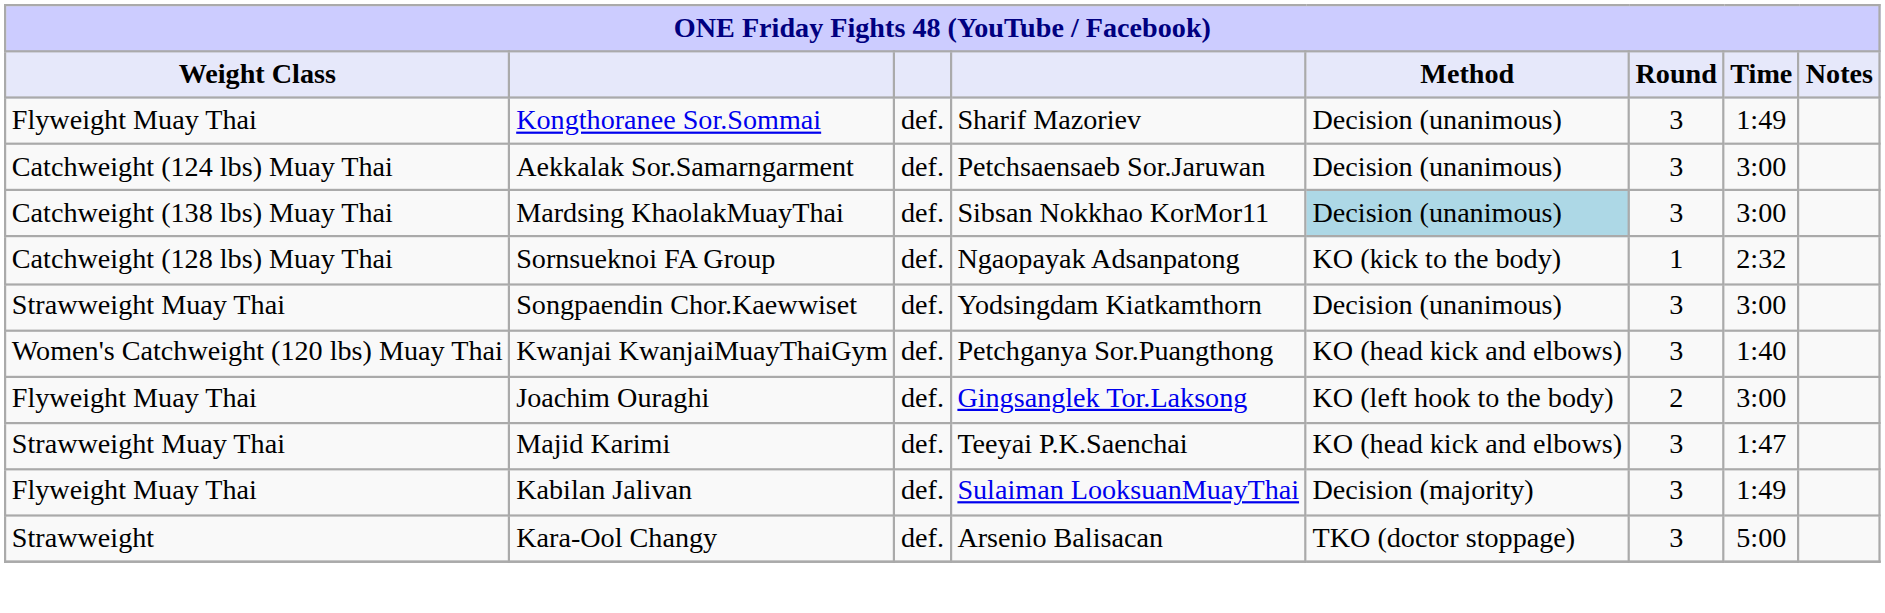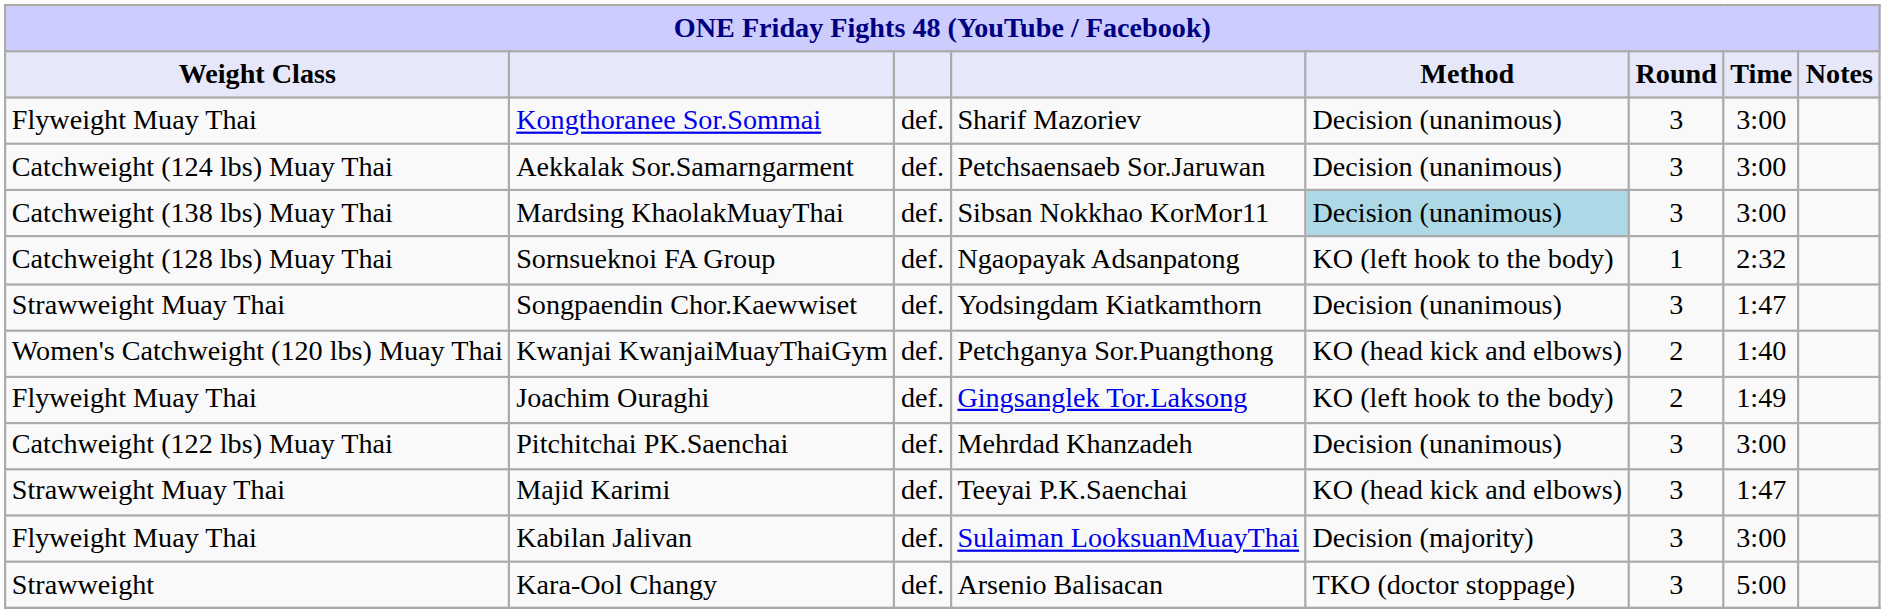Kongthoranee Sor.Sommai | Time: 1:49 -> 3:00
Sornsueknoi FA Group | Method: KO (kick to the body) -> KO (left hook to the body)
Songpaendin Chor.Kaewwiset | Time: 3:00 -> 1:47
Kwanjai KwanjaiMuayThaiGym | Round: 3 -> 2
Joachim Ouraghi | Time: 3:00 -> 1:49
+ row: Catchweight (122 lbs) Muay Thai | Pitchitchai PK.Saenchai | def. | Mehrdad Khanzadeh | Decision (unanimous) | 3 | 3:00
Kabilan Jalivan | Time: 1:49 -> 3:00
